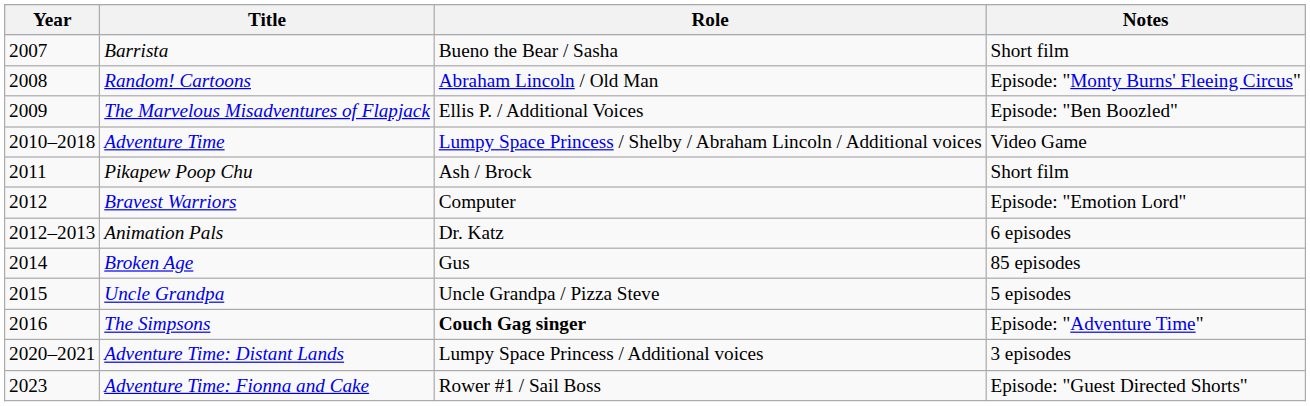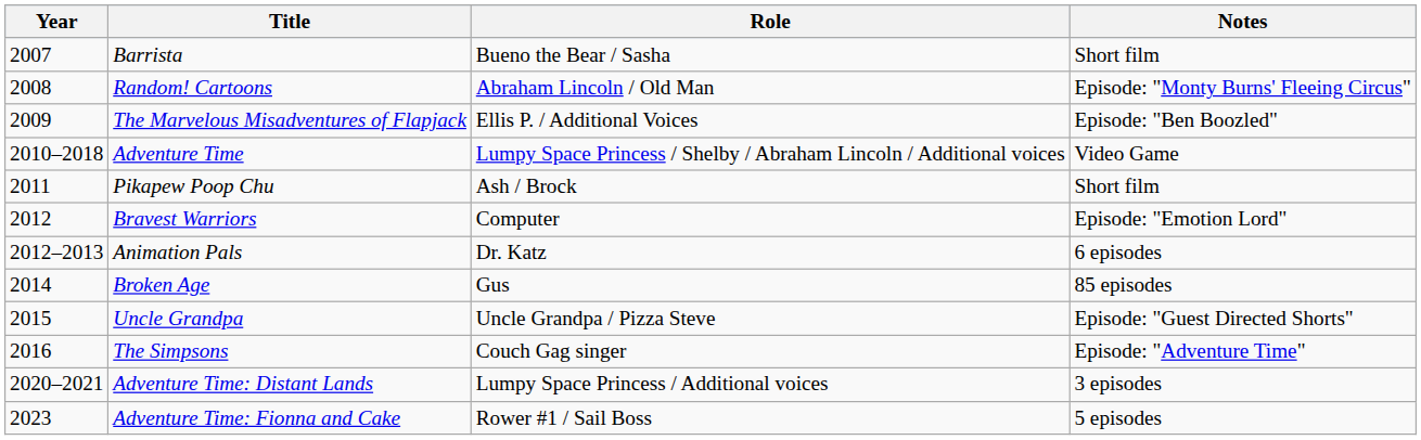Uncle Grandpa | Notes: 5 episodes -> Episode: "Guest Directed Shorts"
The Simpsons | Role: bold -> normal
Adventure Time: Fionna and Cake | Notes: Episode: "Guest Directed Shorts" -> 5 episodes
